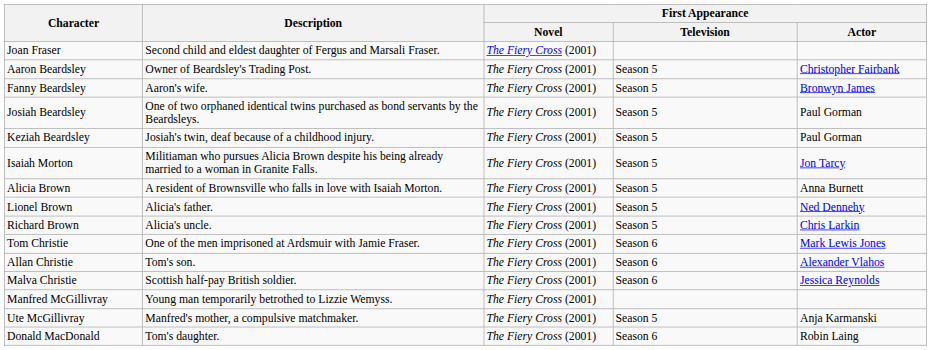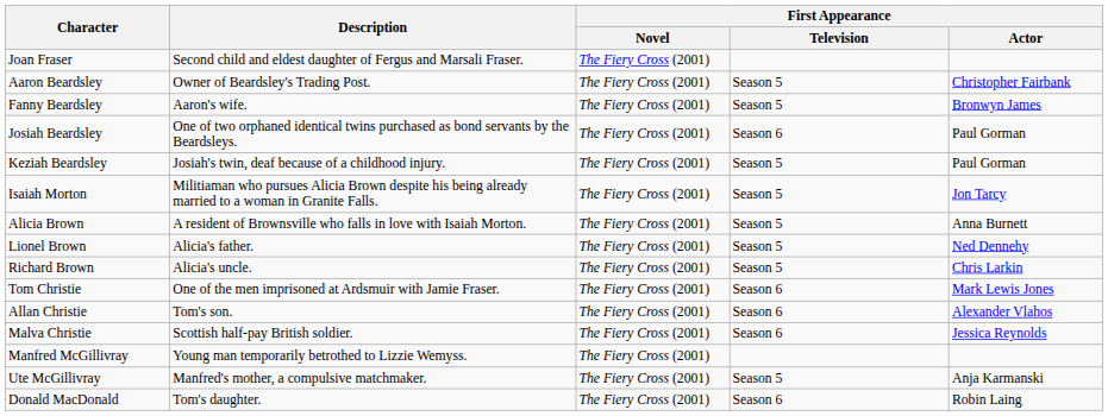Josiah Beardsley | First Appearance / Television: Season 5 -> Season 6
